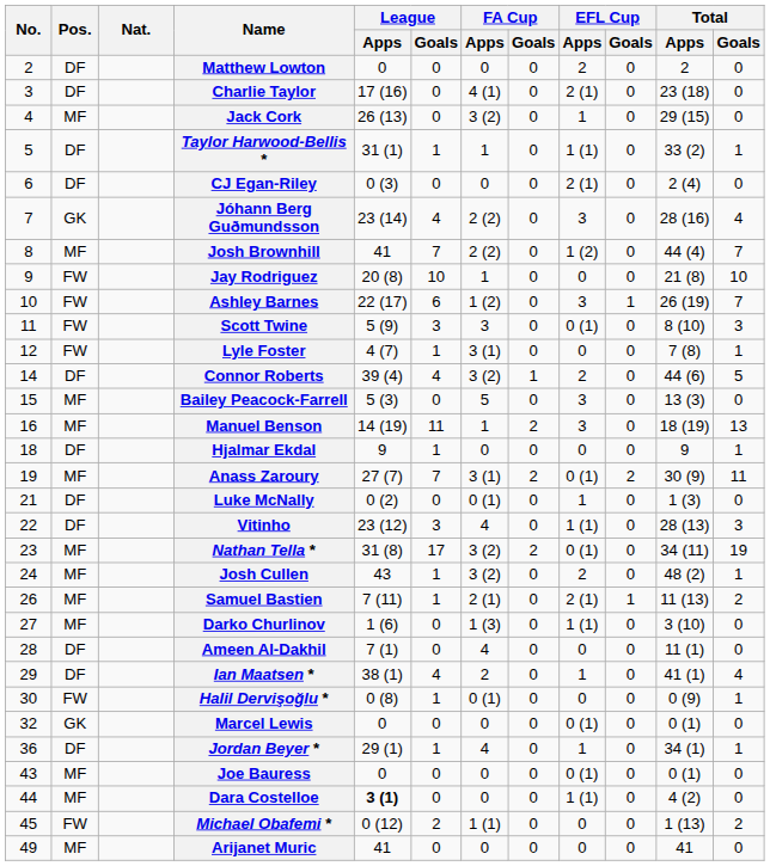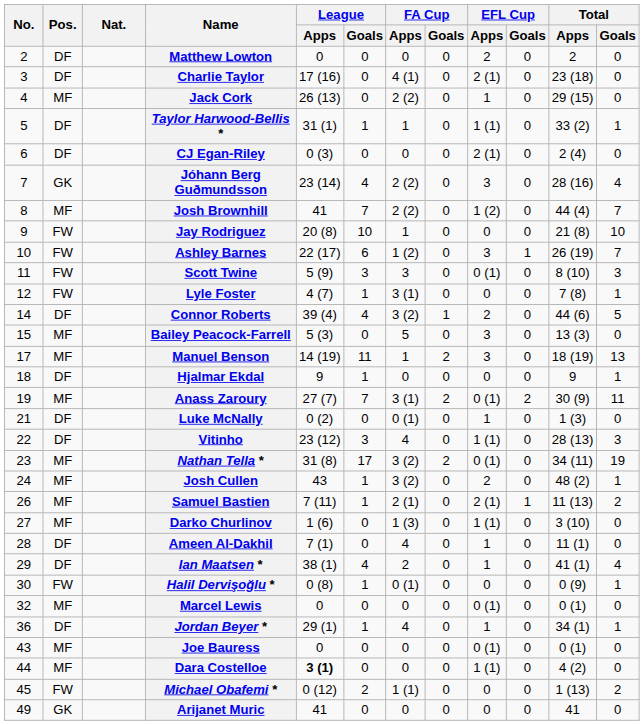Jack Cork | FA Cup / Apps: 3 (2) -> 2 (2)
Manuel Benson | No.: 16 -> 17
Ameen Al-Dakhil | EFL Cup / Apps: 0 -> 1
Marcel Lewis | Pos.: GK -> MF
Arijanet Muric | Pos.: MF -> GK
